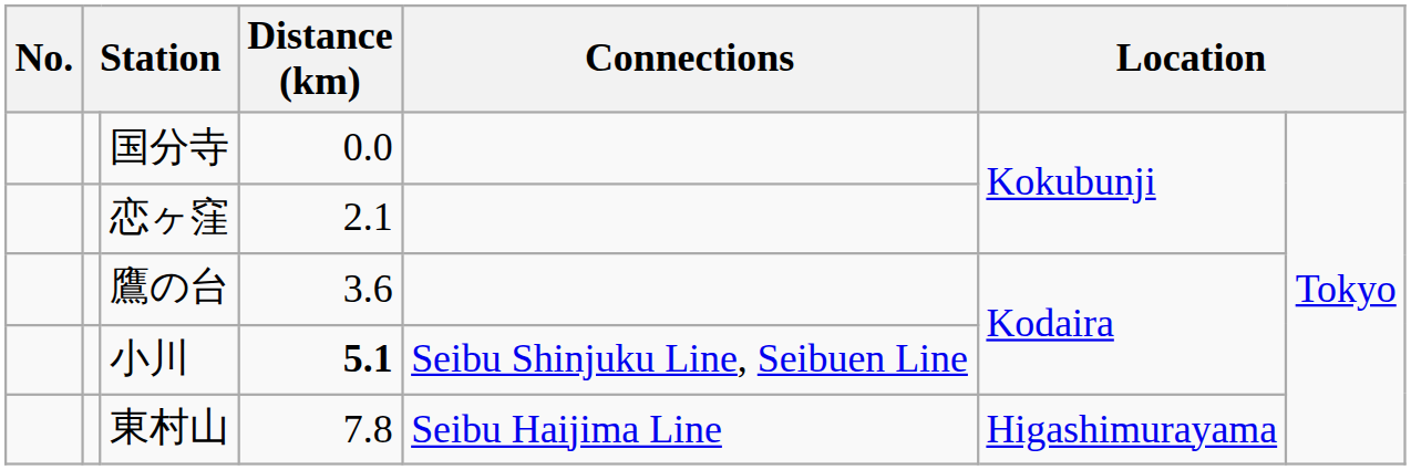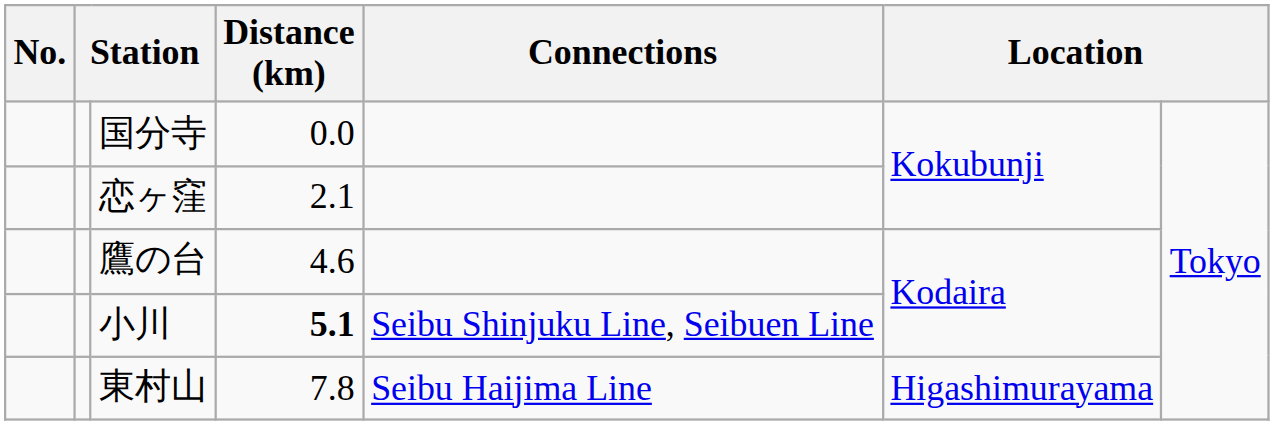鷹の台 | Distance (km): 3.6 -> 4.6
